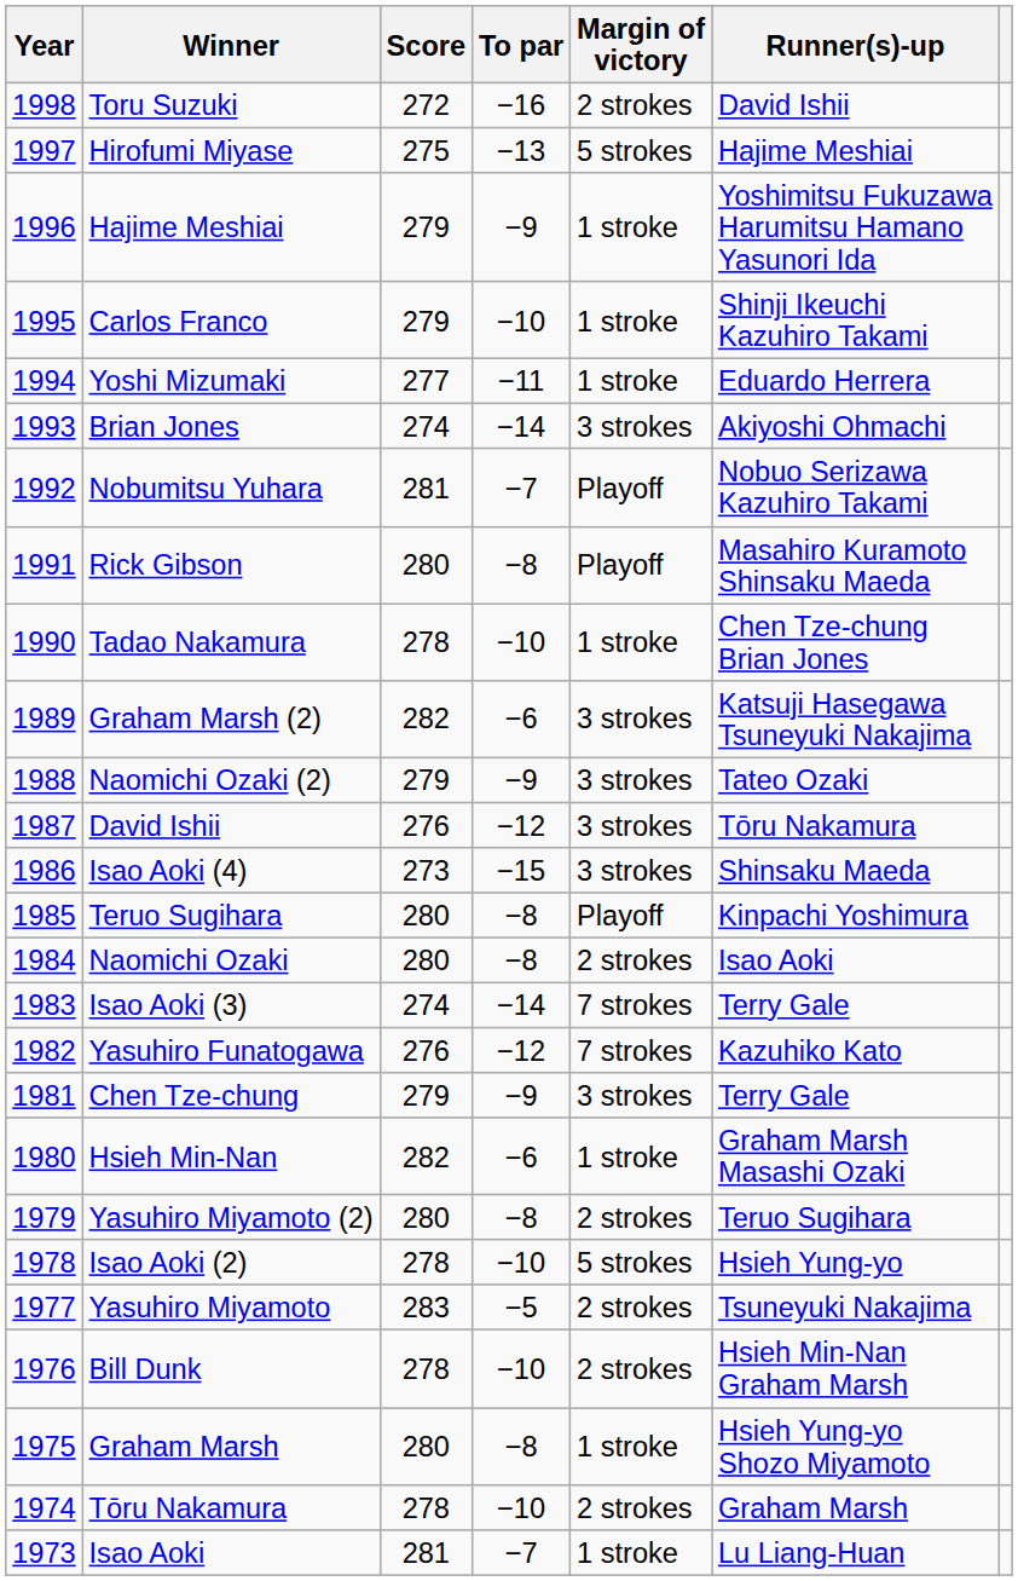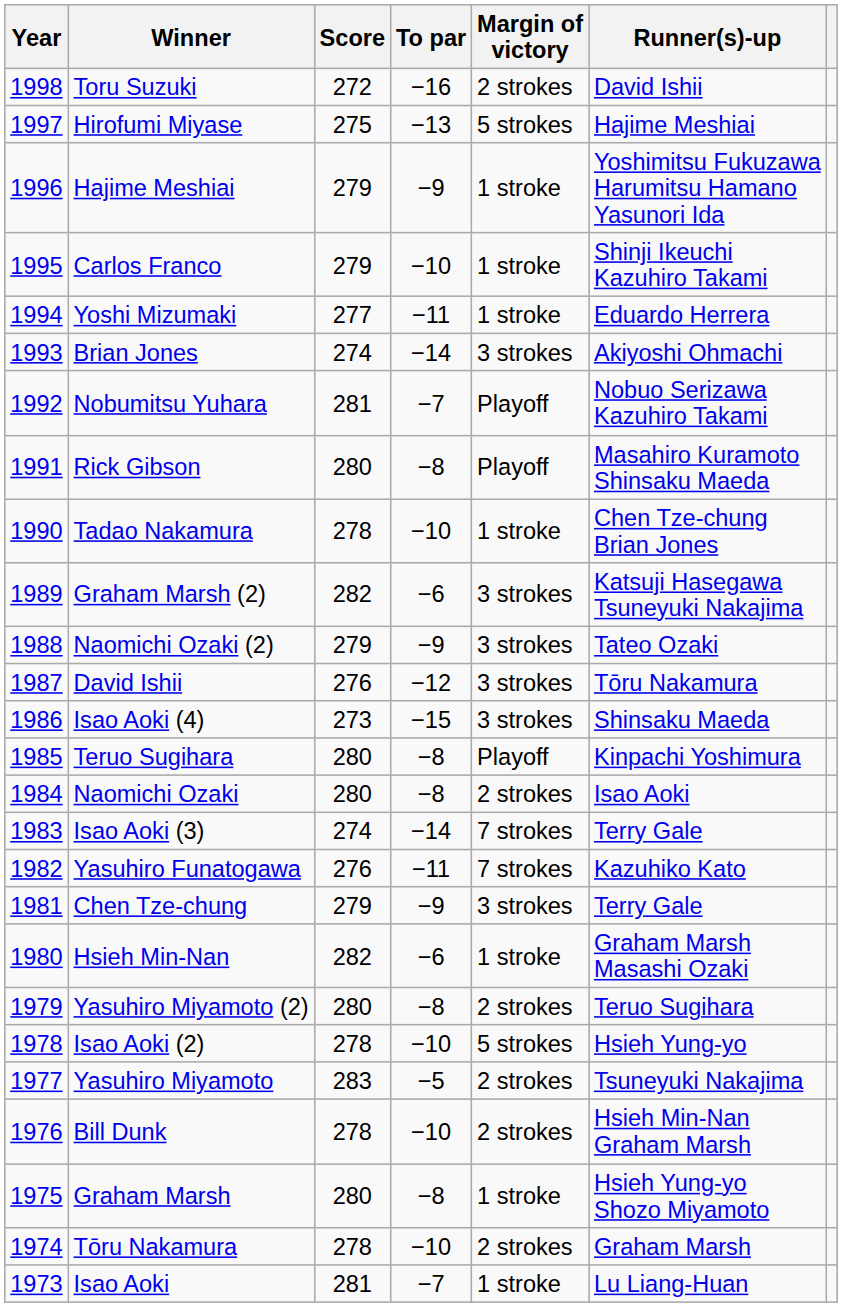Yasuhiro Funatogawa | To par: −12 -> −11
